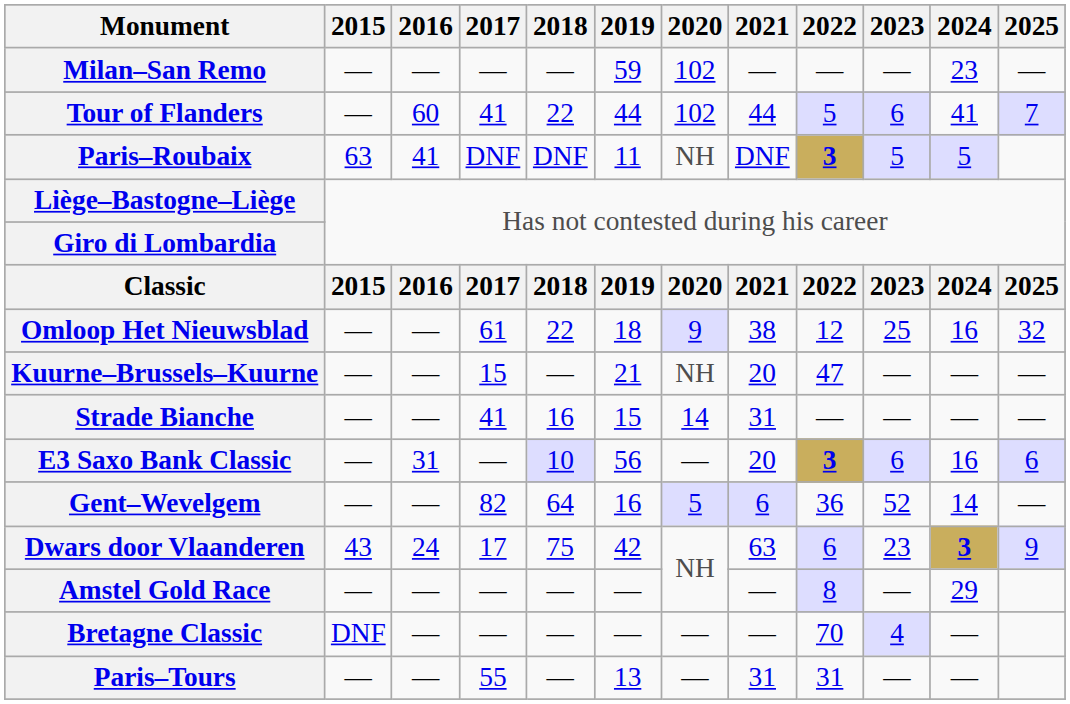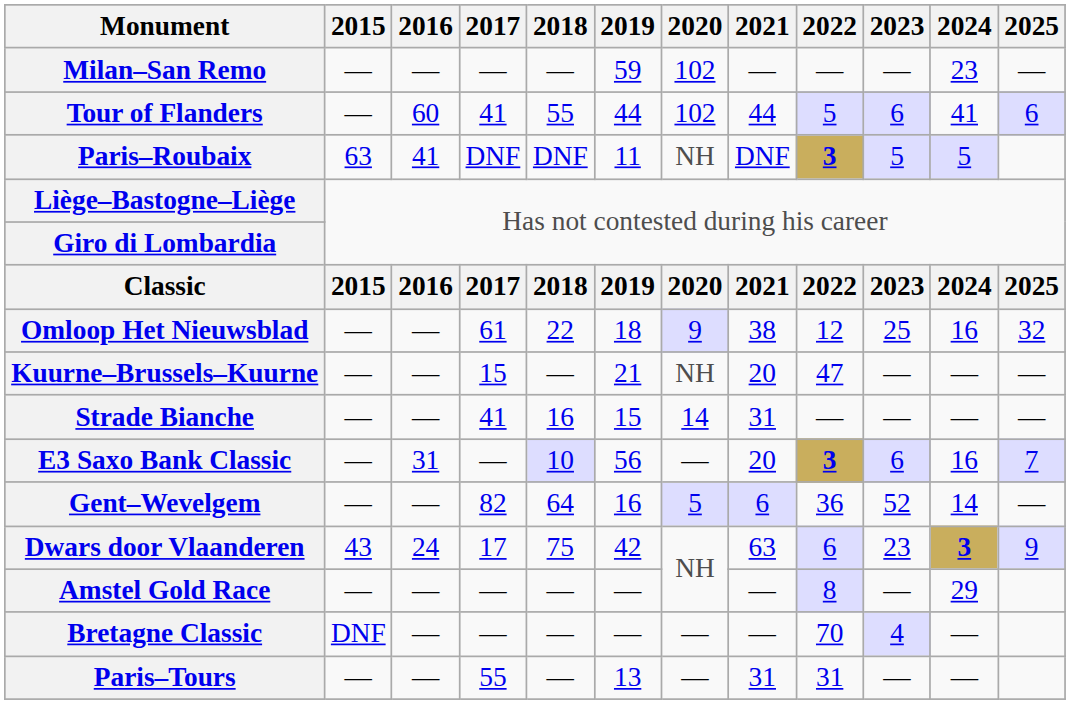Tour of Flanders | 2018: 22 -> 55
Tour of Flanders | 2025: 7 -> 6
E3 Saxo Bank Classic | 2025: 6 -> 7
